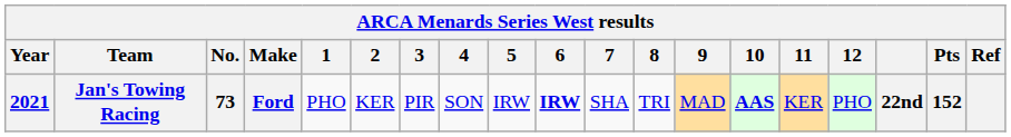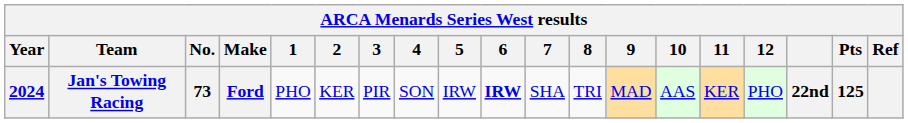Jan's Towing Racing | Year: 2021 -> 2024
Jan's Towing Racing | 10: bold -> normal
Jan's Towing Racing | Pts: 152 -> 125
